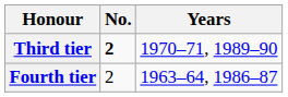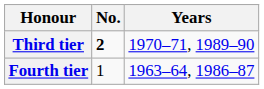Fourth tier | No.: 2 -> 1
